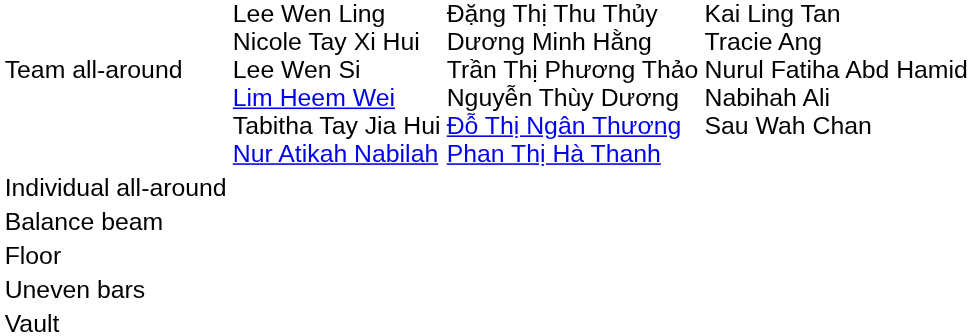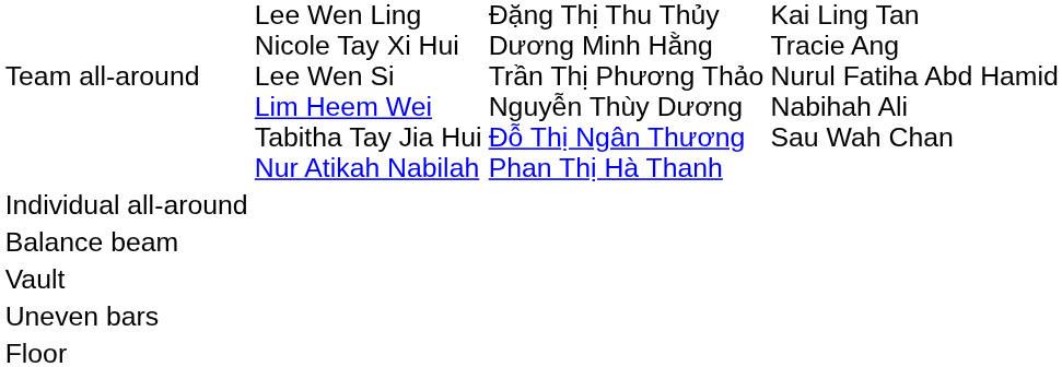rows swapped: Floor <-> Vault
